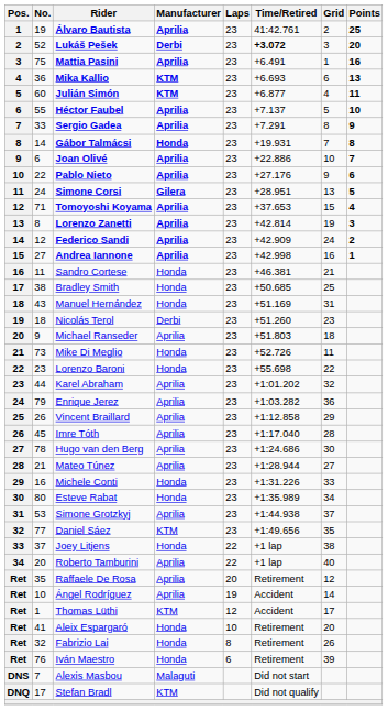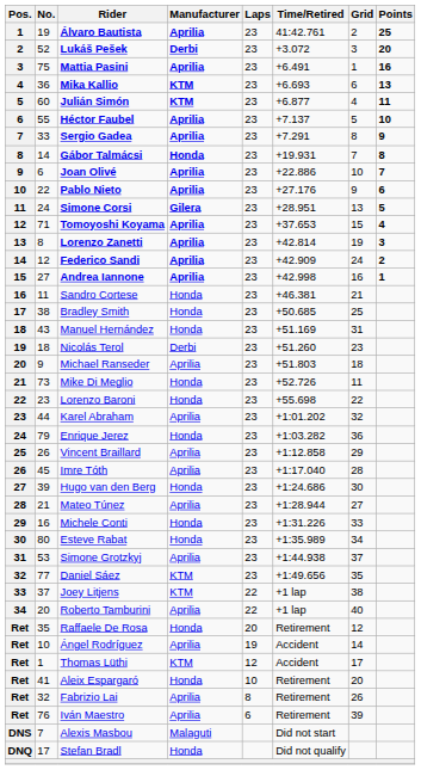Lukáš Pešek | Time/Retired: bold -> normal
Enrique Jerez | Manufacturer: Aprilia -> Honda
Hugo van den Berg | No.: 78 -> 39
Hugo van den Berg | Manufacturer: Aprilia -> Honda
Joey Litjens | Manufacturer: Honda -> KTM
Raffaele De Rosa | Manufacturer: Aprilia -> Honda
Fabrizio Lai | Manufacturer: Honda -> Aprilia
Iván Maestro | Manufacturer: Honda -> Aprilia
Stefan Bradl | Manufacturer: KTM -> Honda
